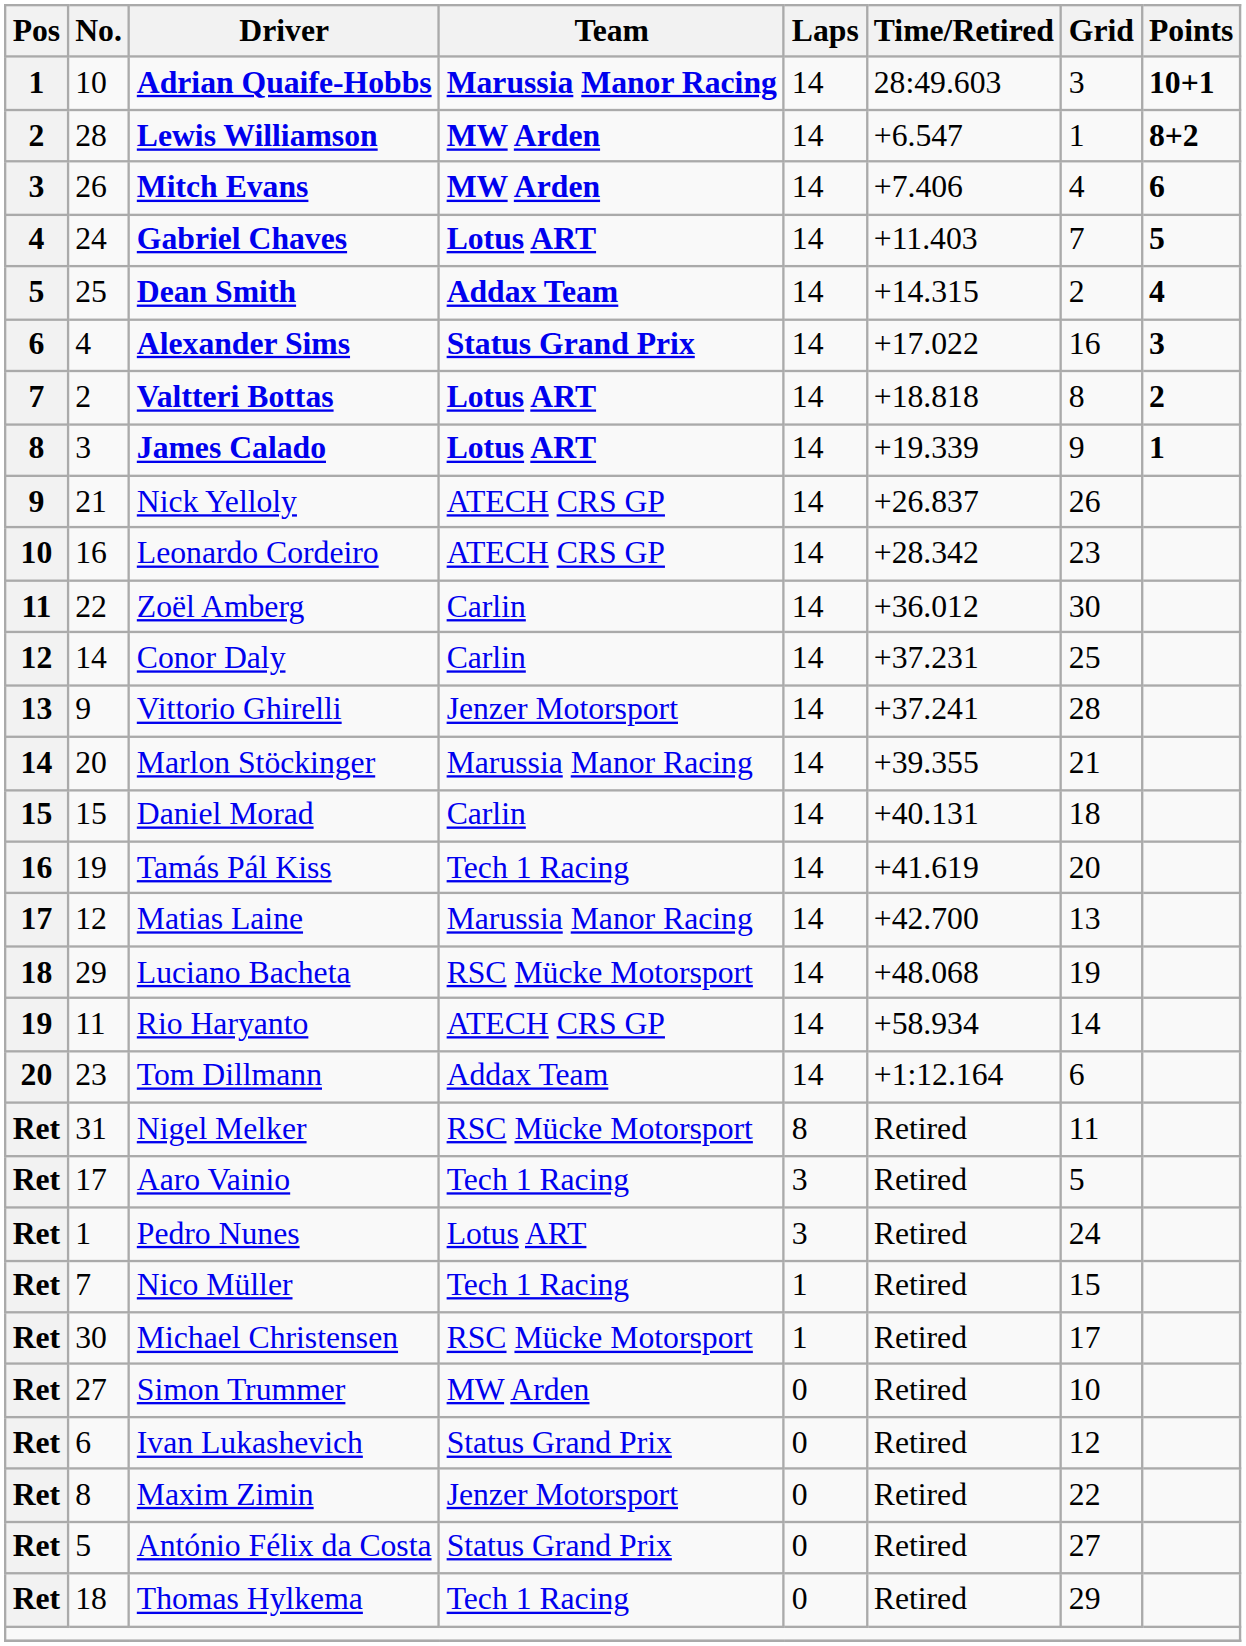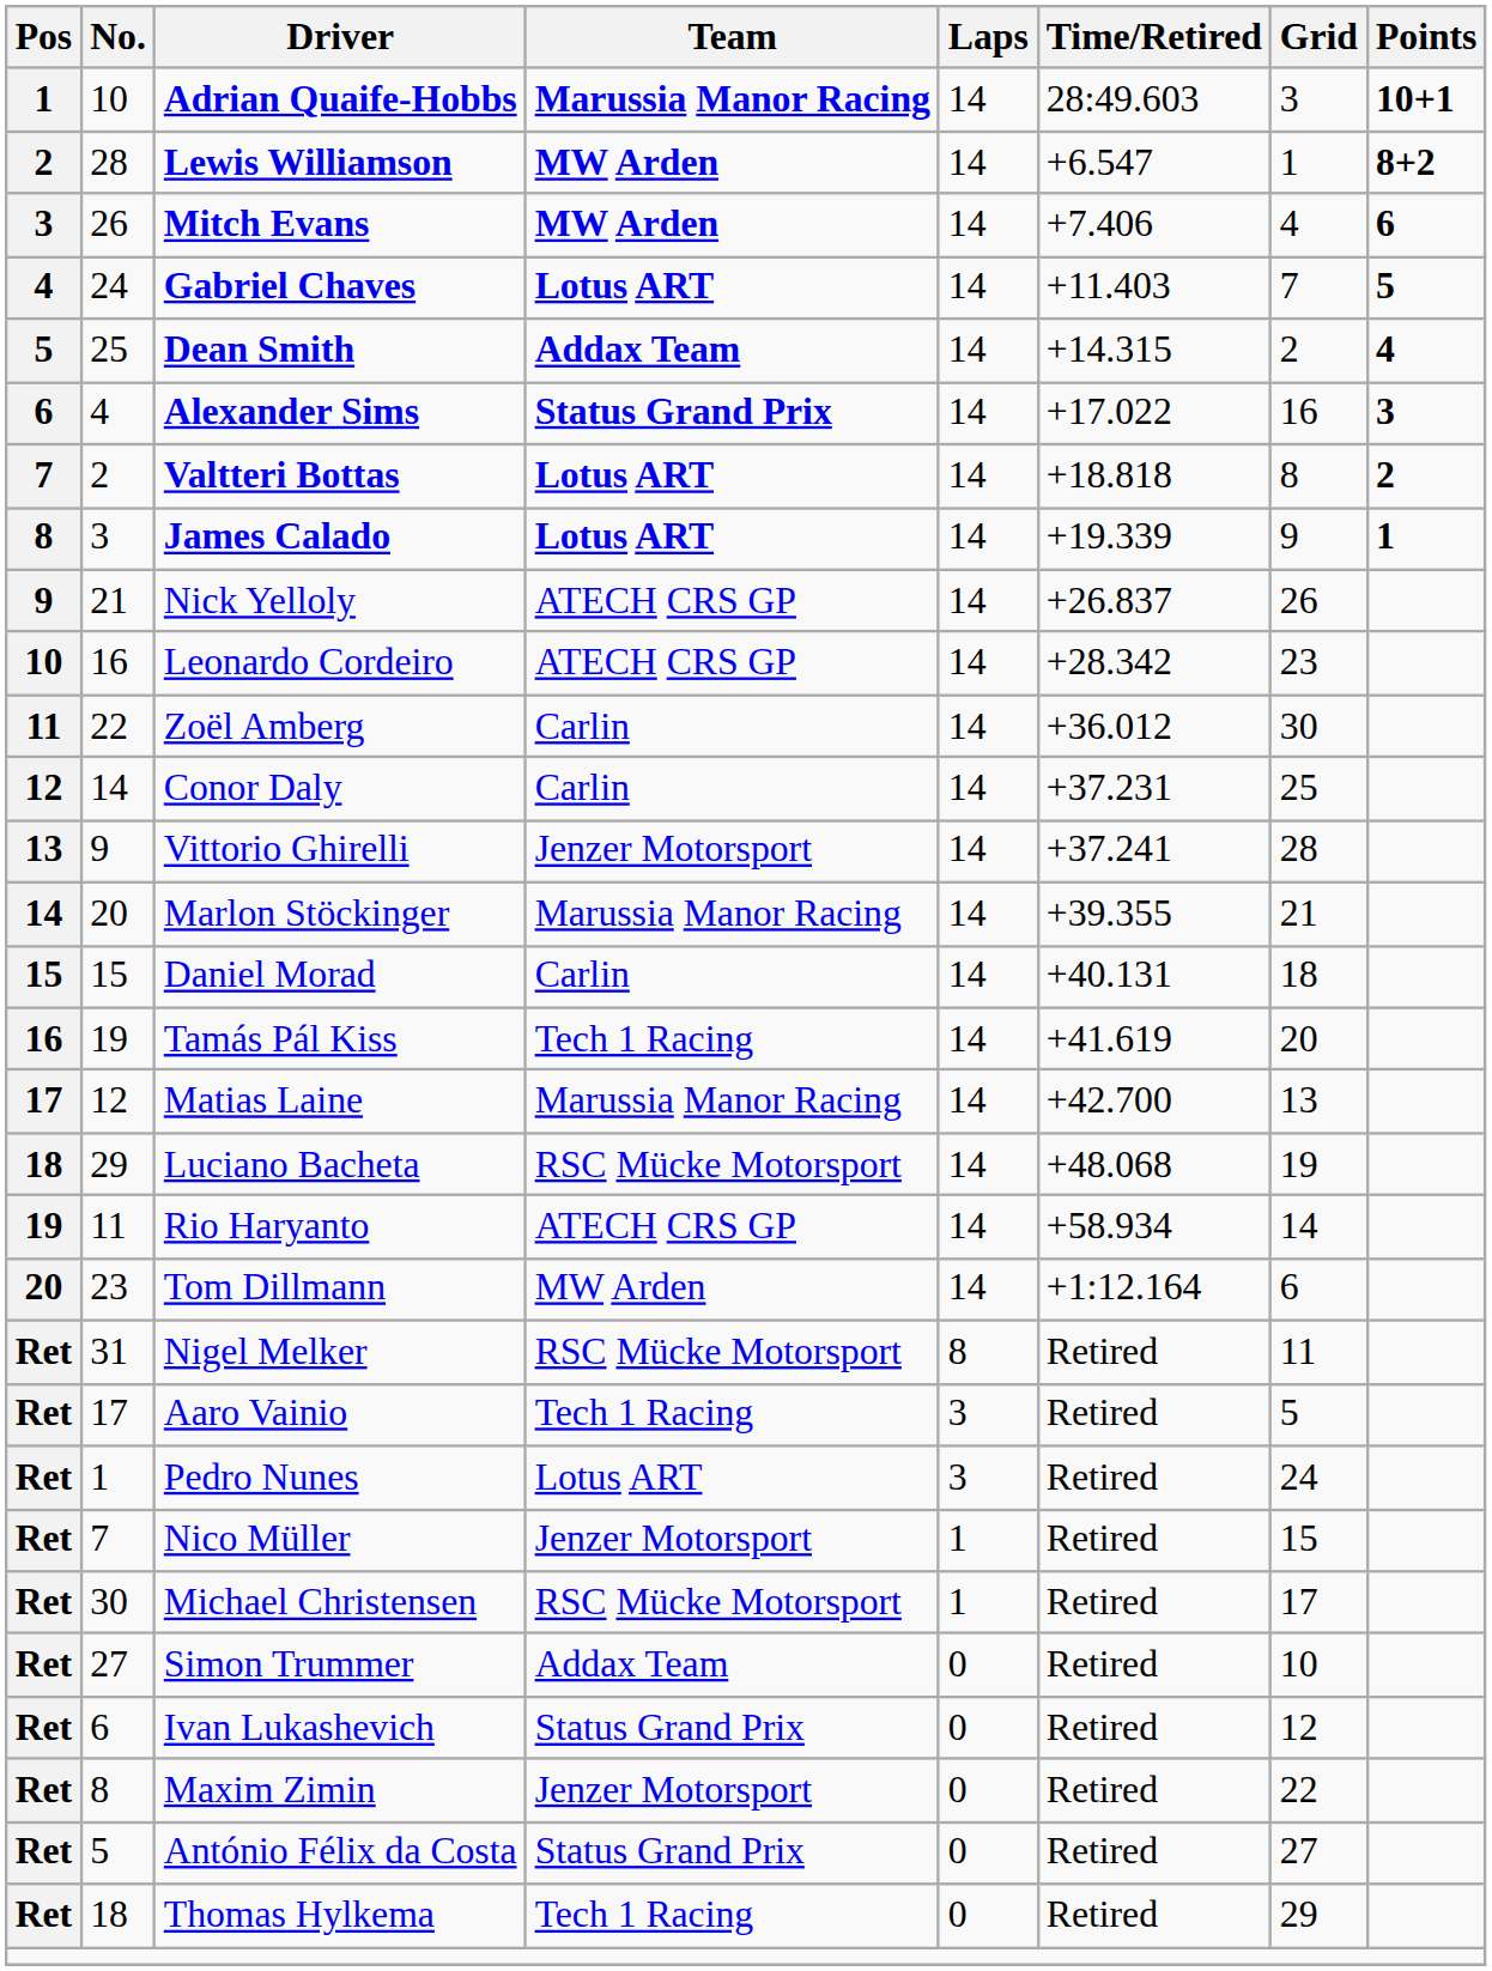Tom Dillmann | Team: Addax Team -> MW Arden
Nico Müller | Team: Tech 1 Racing -> Jenzer Motorsport
Simon Trummer | Team: MW Arden -> Addax Team
